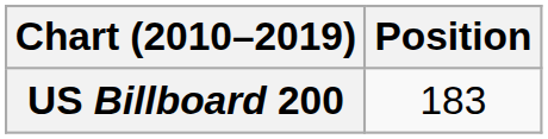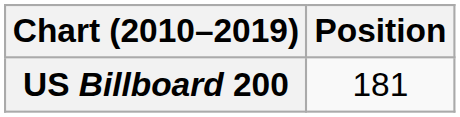US Billboard 200 | Position: 183 -> 181
